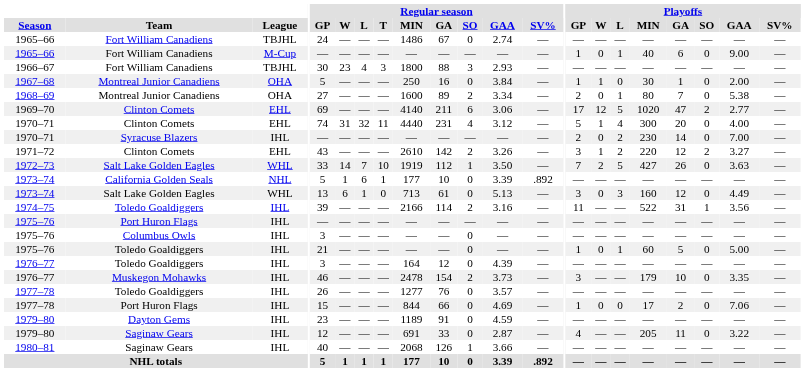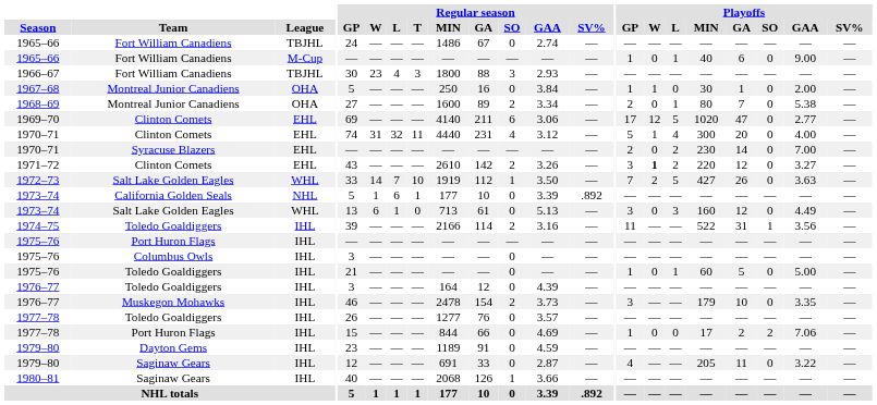1969–70 | Playoffs / SO: 2 -> 0
1970–71 / Syracuse Blazers | League: IHL -> EHL
1971–72 | Playoffs / W: normal -> bold
1971–72 | Playoffs / SO: 2 -> 0
1977–78 / Port Huron Flags | Playoffs / SO: 0 -> 2
